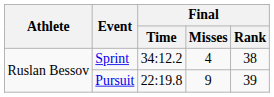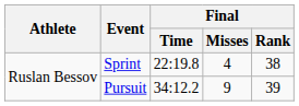Sprint | Final / Time: 34:12.2 -> 22:19.8
Pursuit | Final / Time: 22:19.8 -> 34:12.2
